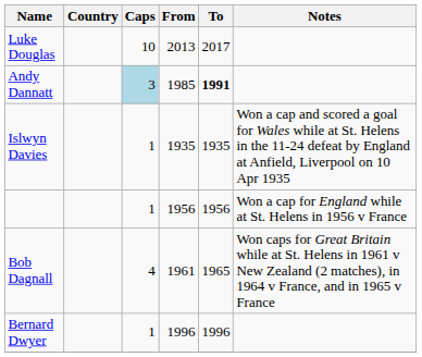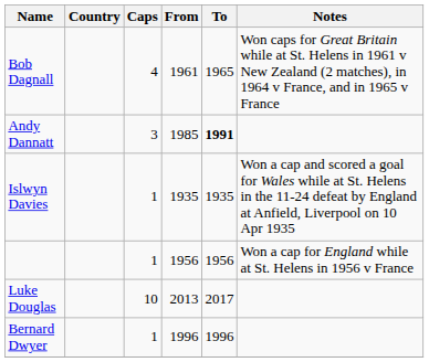rows swapped: Bob Dagnall <-> Luke Douglas
Andy Dannatt | Caps: lightblue background -> no background
